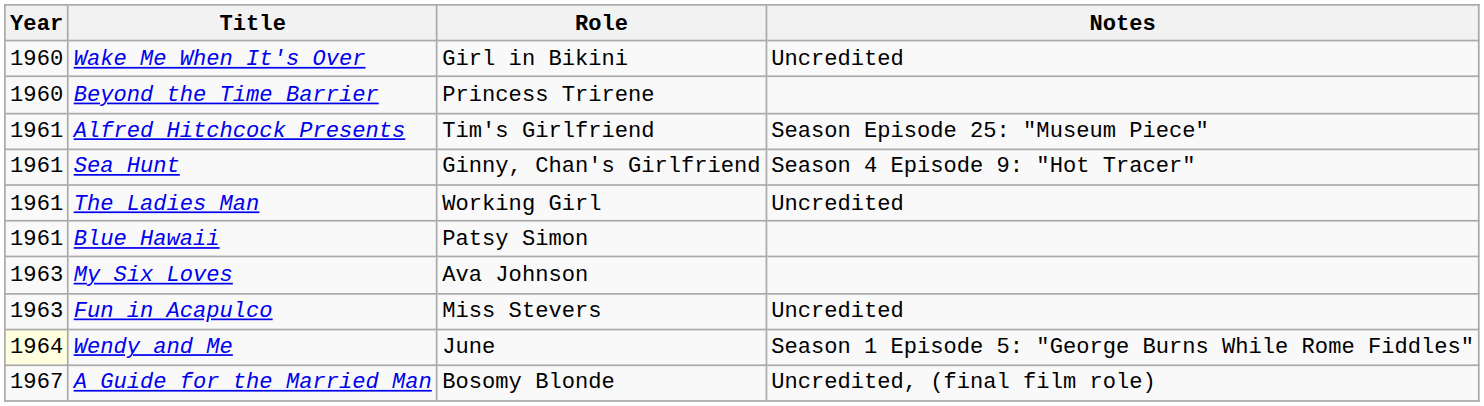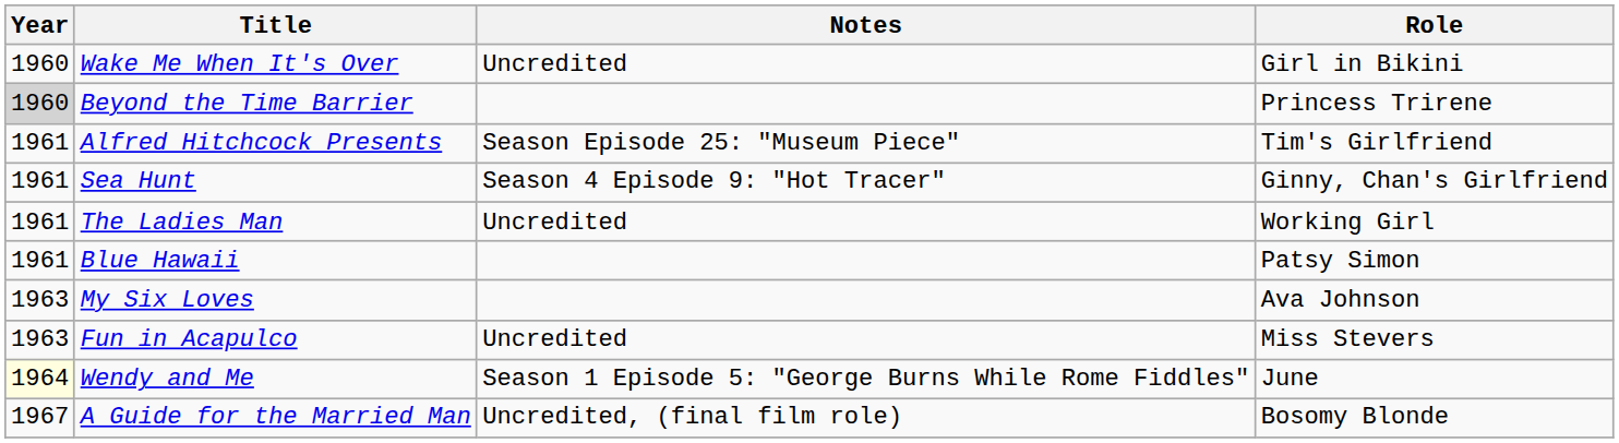columns swapped: Role <-> Notes
Beyond the Time Barrier | Year: no background -> lightgrey background
